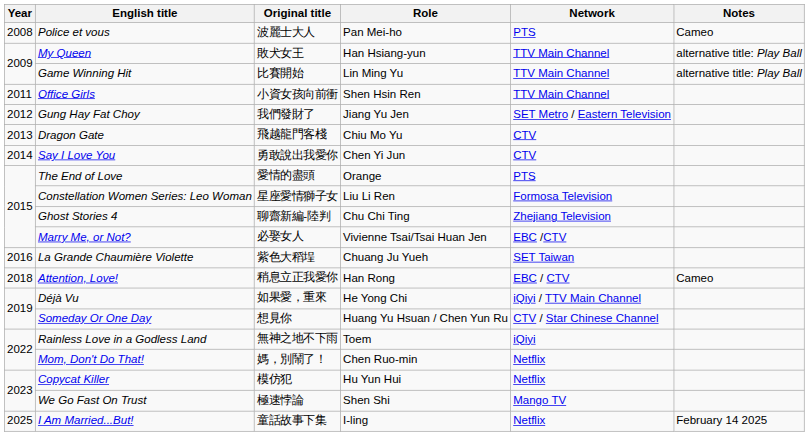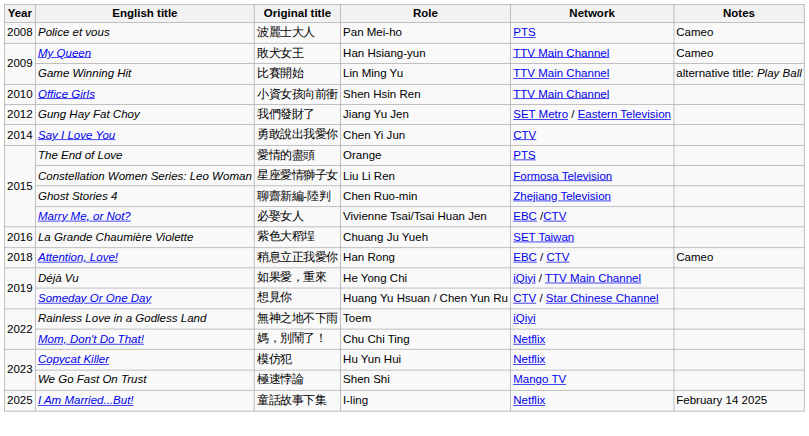My Queen | Notes: alternative title: Play Ball -> Cameo
Office Girls | Year: 2011 -> 2010
- row: 2013 | Dragon Gate | 飛越龍門客棧 | Chiu Mo Yu | CTV
Ghost Stories 4 | Role: Chu Chi Ting -> Chen Ruo-min
Mom, Don't Do That! | Role: Chen Ruo-min -> Chu Chi Ting
